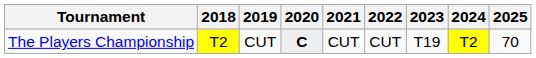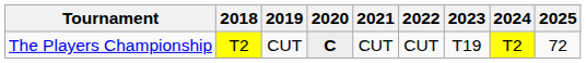The Players Championship | 2025: 70 -> 72
